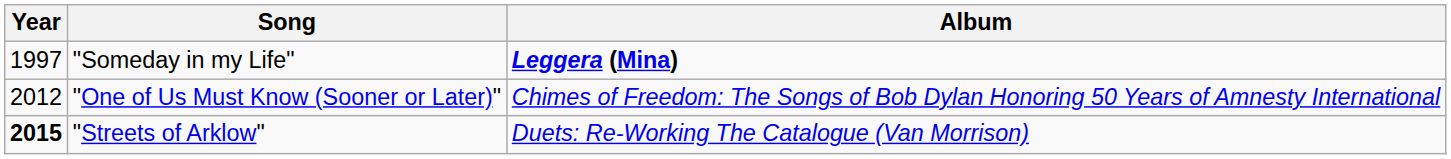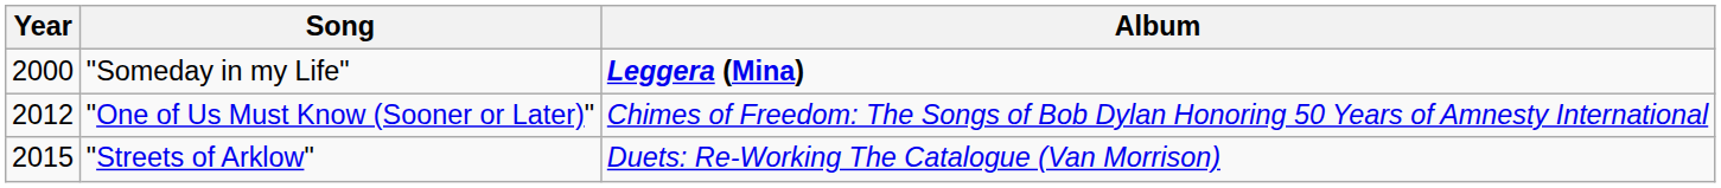"Someday in my Life" | Year: 1997 -> 2000
"Streets of Arklow" | Year: bold -> normal
